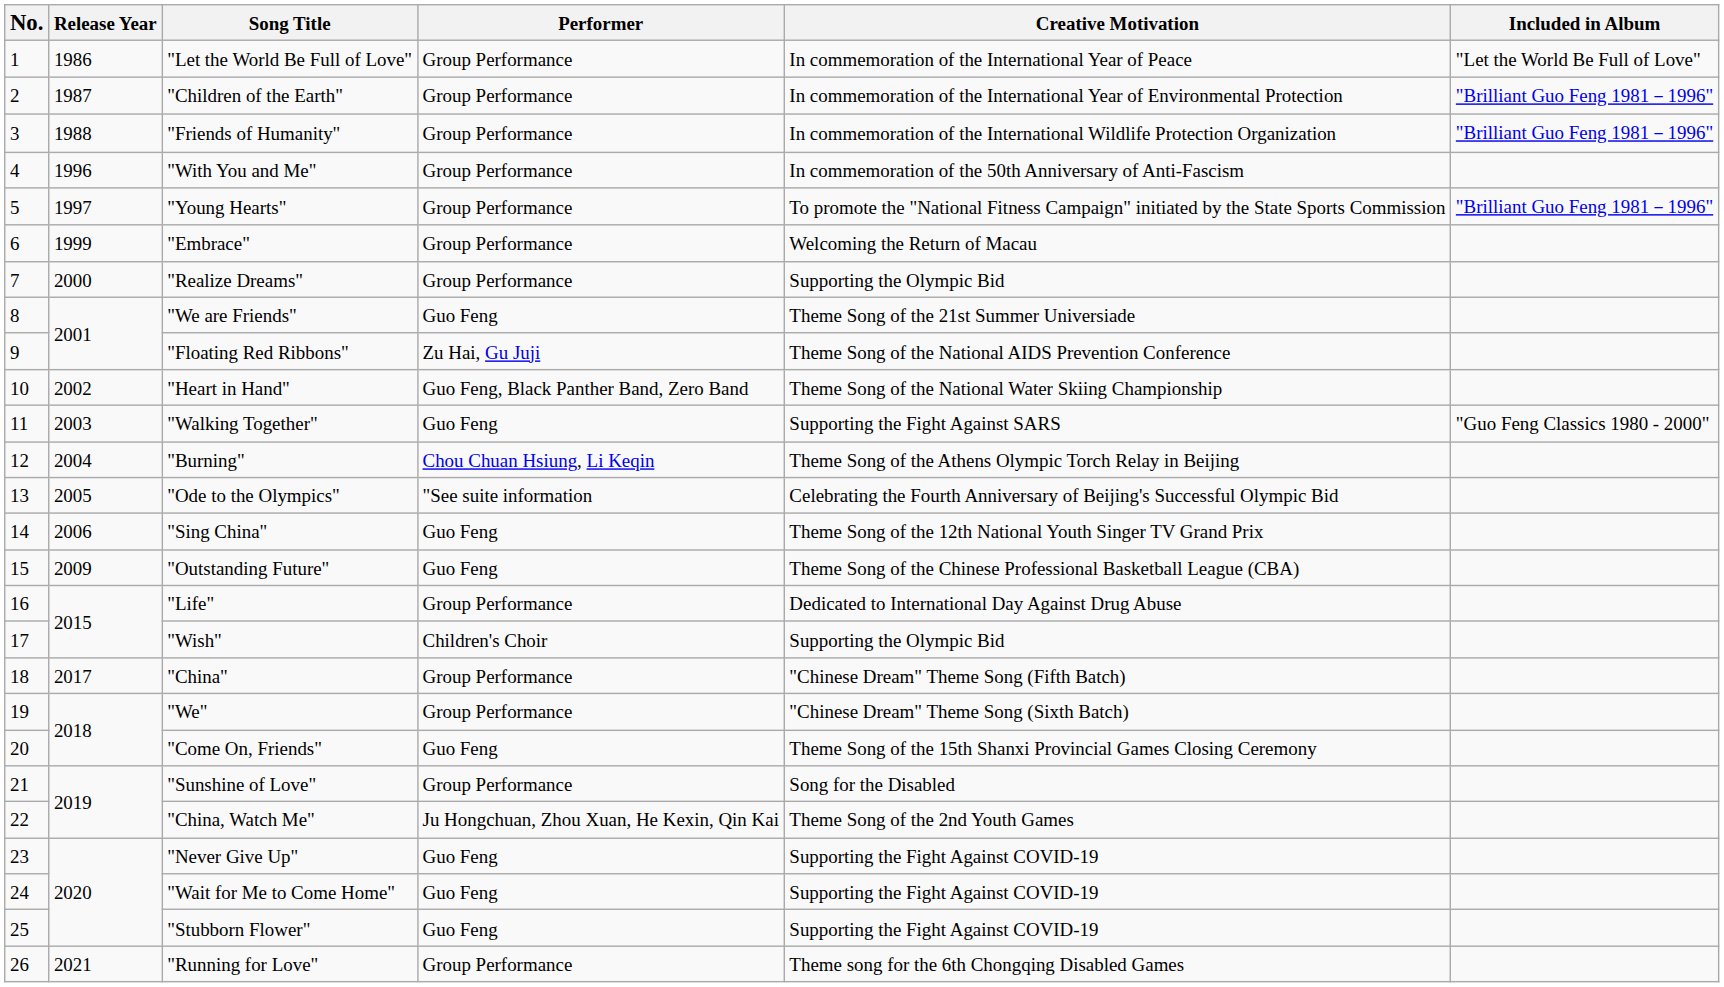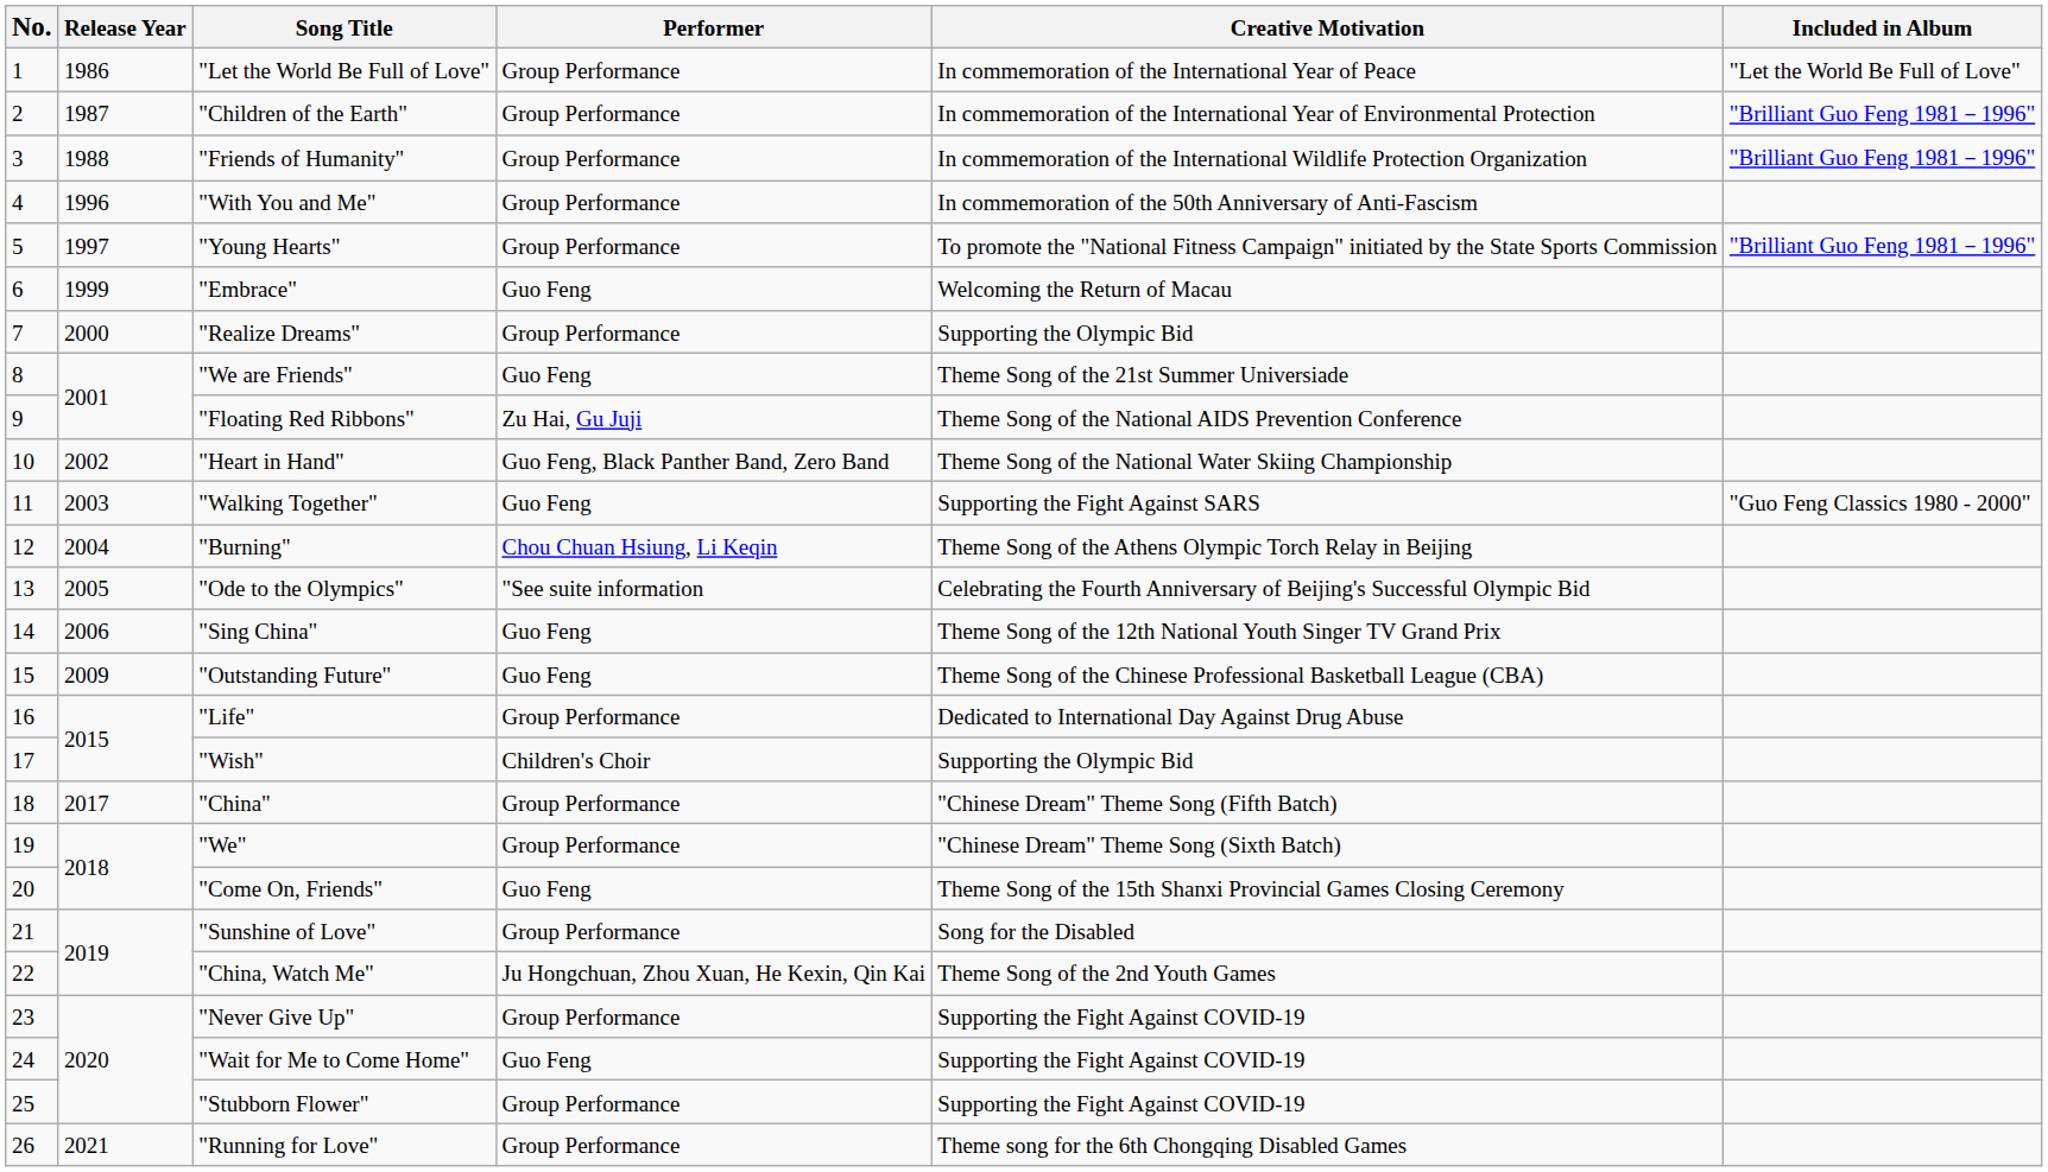"Embrace" | Performer: Group Performance -> Guo Feng
"Never Give Up" | Performer: Guo Feng -> Group Performance
"Stubborn Flower" | Performer: Guo Feng -> Group Performance
